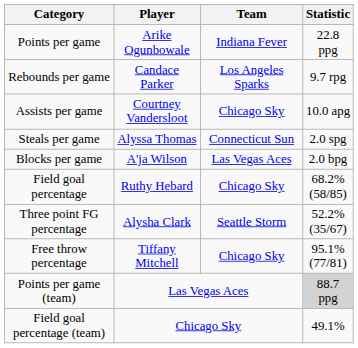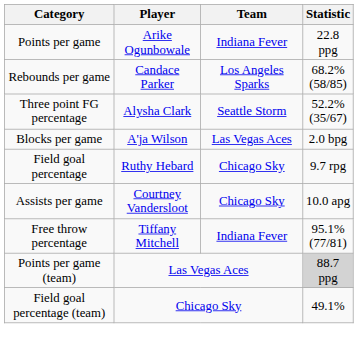Rebounds per game | Statistic: 9.7 rpg -> 68.2% (58/85)
rows swapped: Assists per game <-> Three point FG percentage
- row: Steals per game | Alyssa Thomas | Connecticut Sun | 2.0 spg
Field goal percentage | Statistic: 68.2% (58/85) -> 9.7 rpg
Free throw percentage | Team: Chicago Sky -> Indiana Fever
